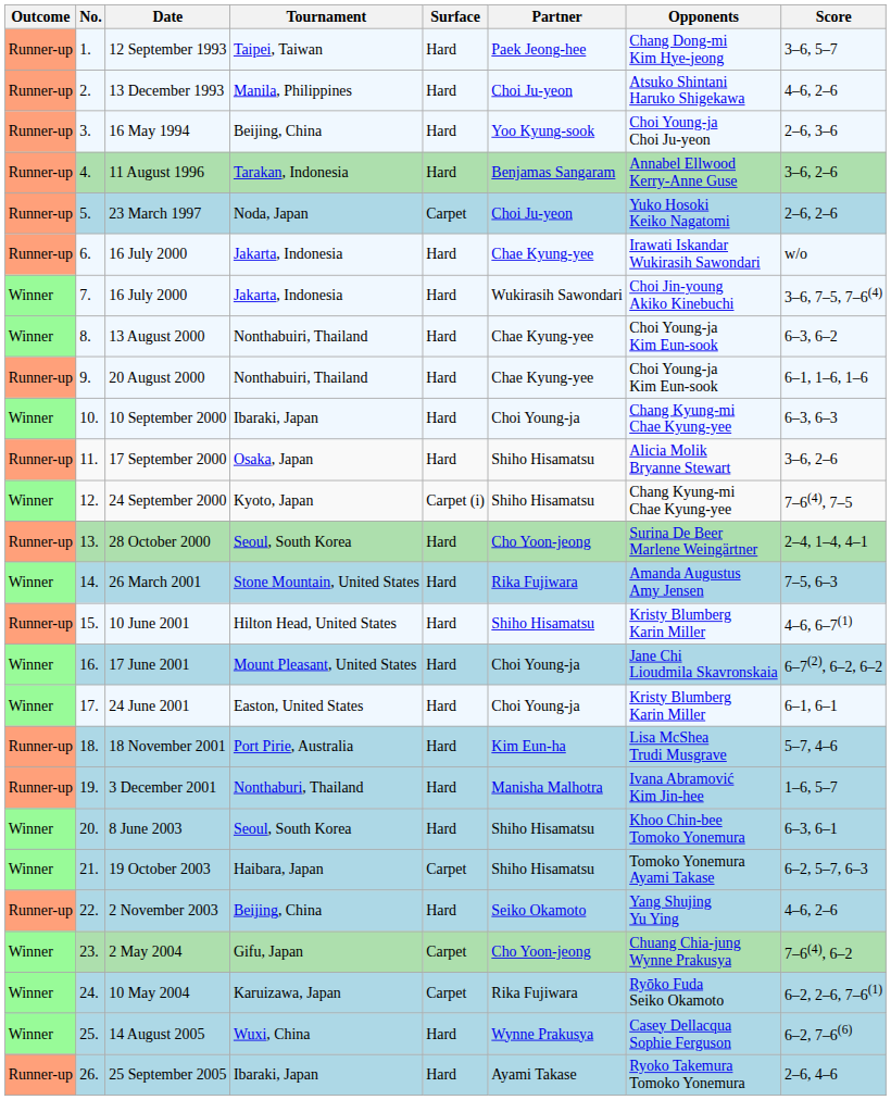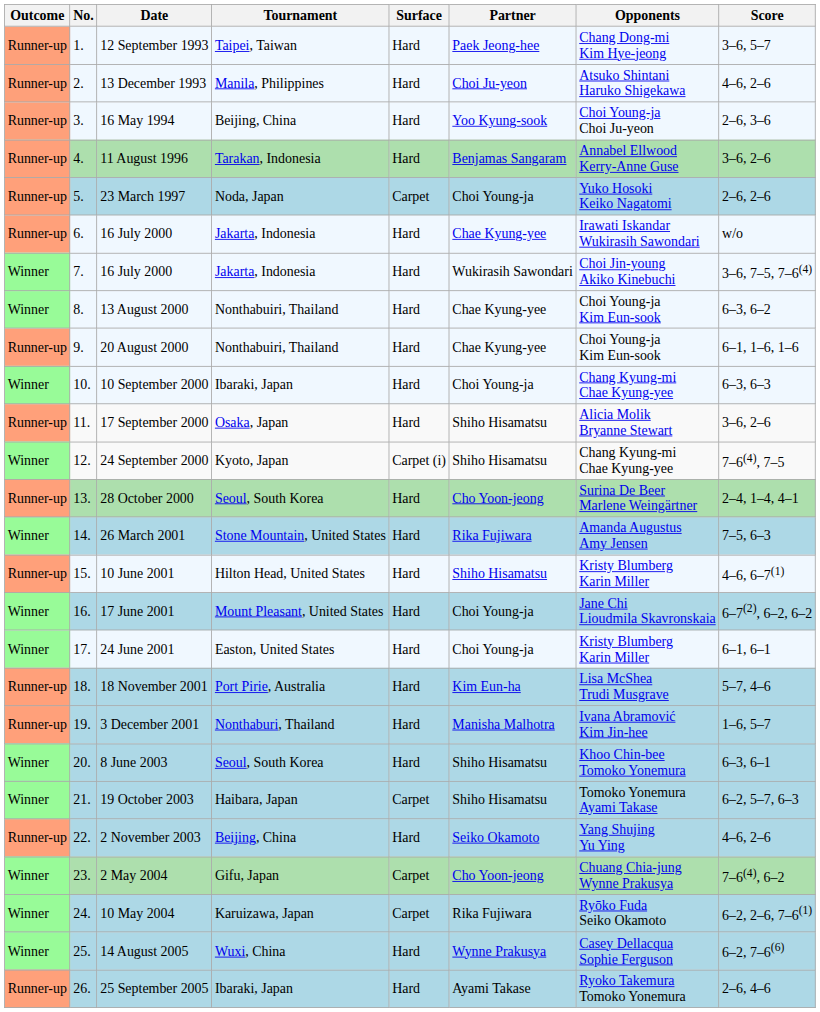23 March 1997 | Partner: Choi Ju-yeon -> Choi Young-ja
